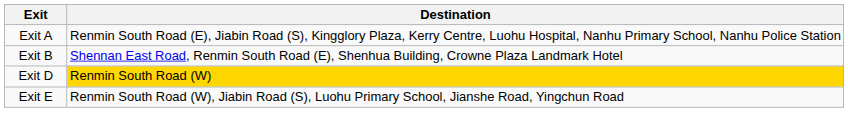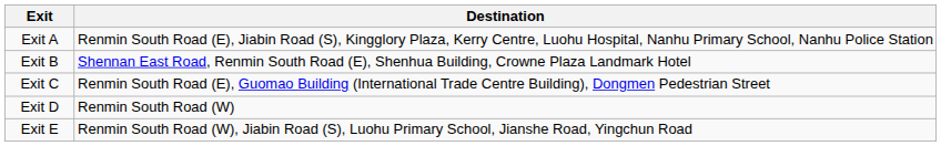+ row: Exit C | Renmin South Road (E), Guomao Building (International Trade Centre Building), Dongmen Pedestrian Street
Exit D | Destination: gold background -> no background
